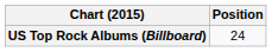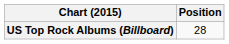US Top Rock Albums (Billboard) | Position: 24 -> 28
